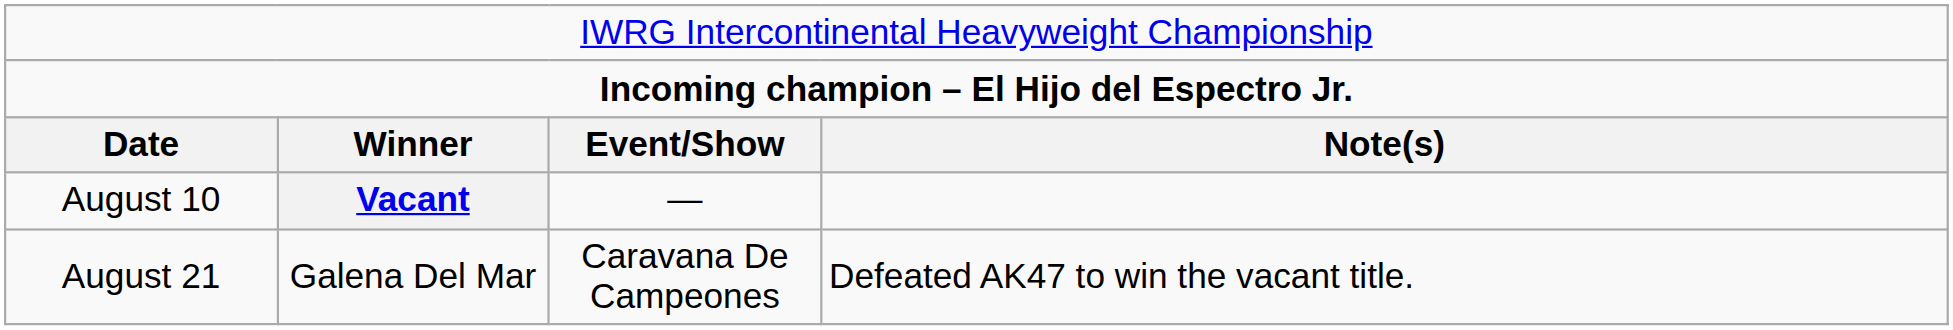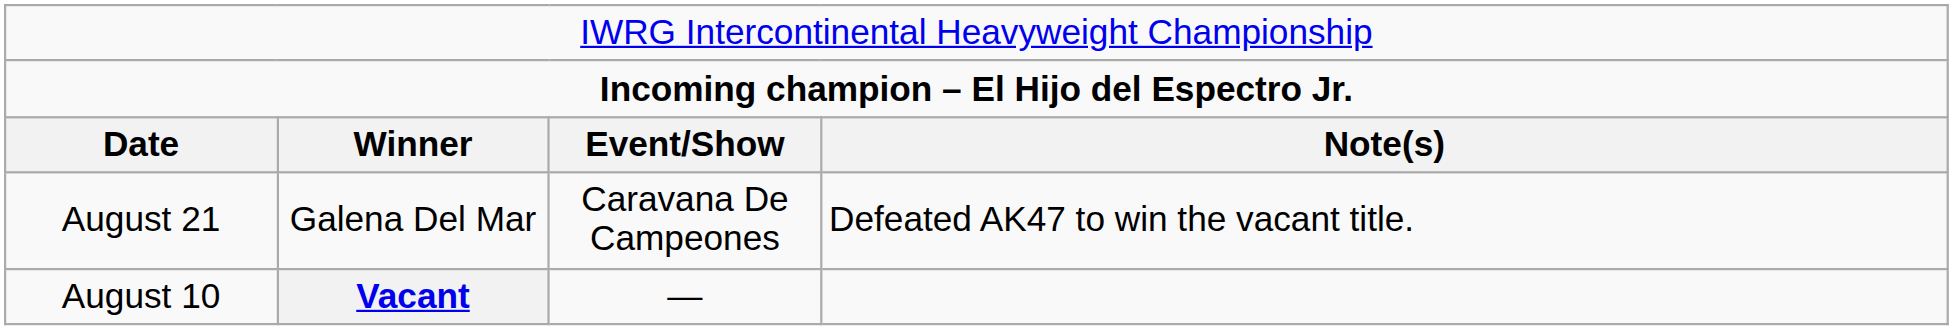rows swapped: August 10 <-> August 21
